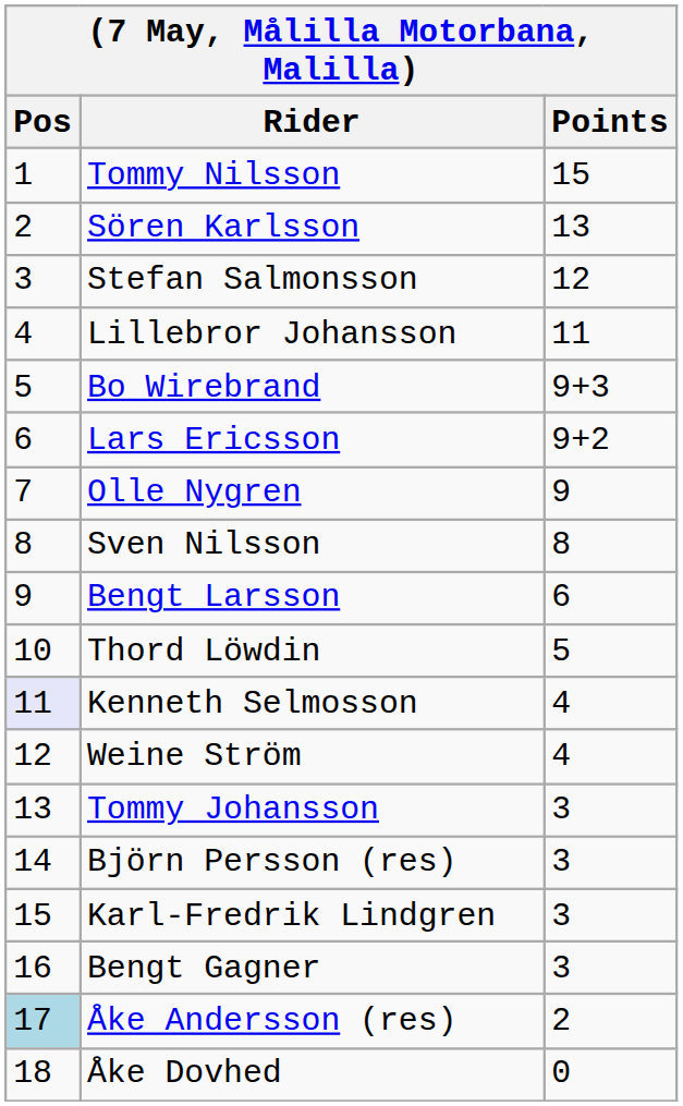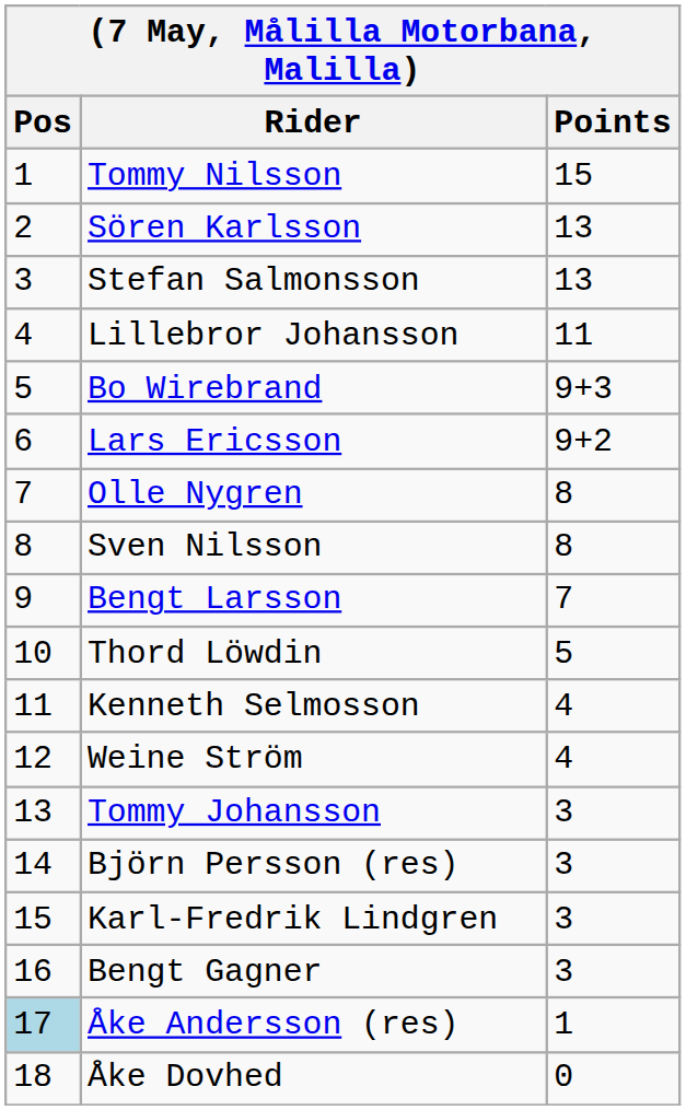Stefan Salmonsson | Points: 12 -> 13
Olle Nygren | Points: 9 -> 8
Bengt Larsson | Points: 6 -> 7
Kenneth Selmosson | Pos: lavender background -> no background
Åke Andersson (res) | Points: 2 -> 1
